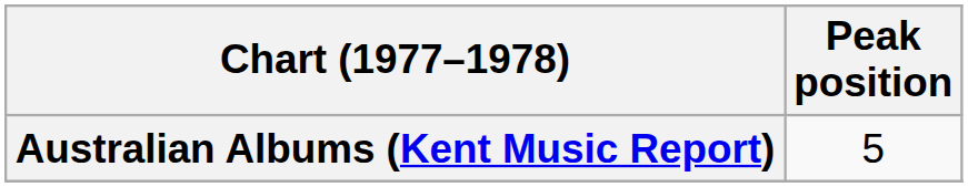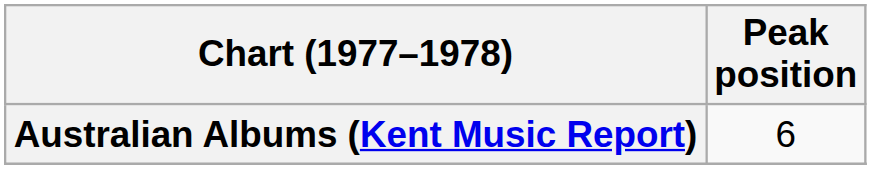Australian Albums (Kent Music Report) | Peak position: 5 -> 6
